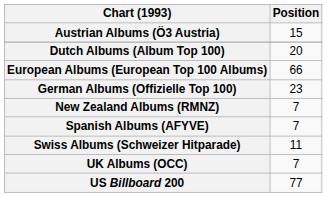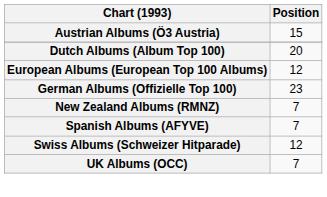European Albums (European Top 100 Albums) | Position: 66 -> 12
Swiss Albums (Schweizer Hitparade) | Position: 11 -> 12
- row: US Billboard 200 | 77
